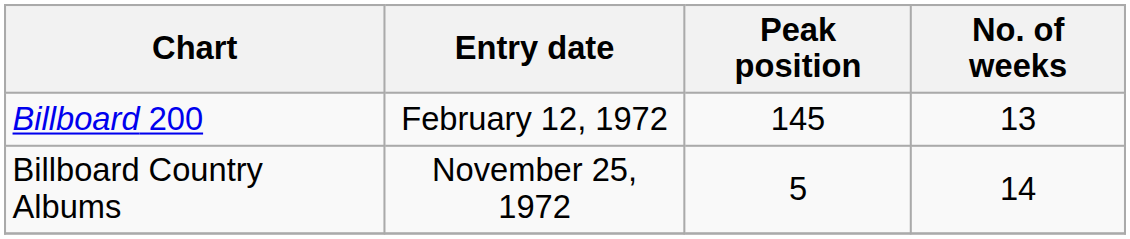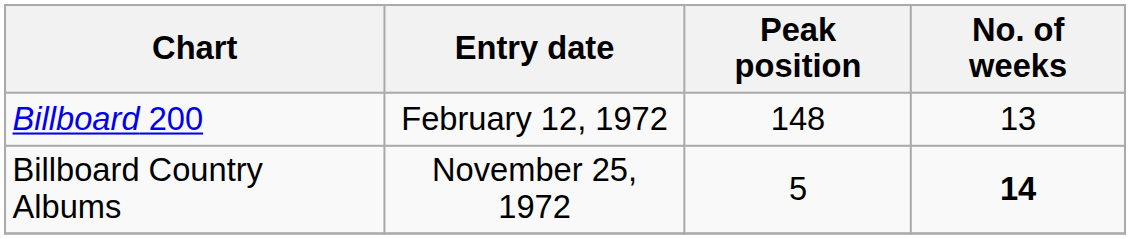Billboard 200 | Peak position: 145 -> 148
Billboard Country Albums | No. of weeks: normal -> bold
